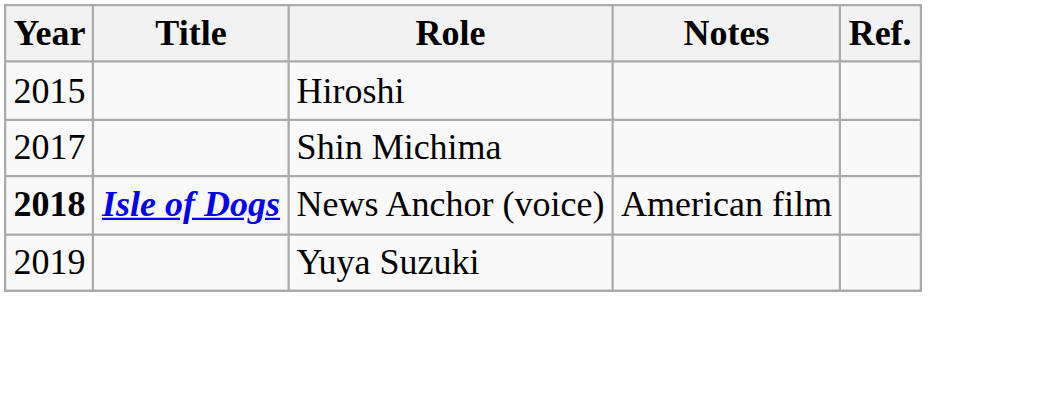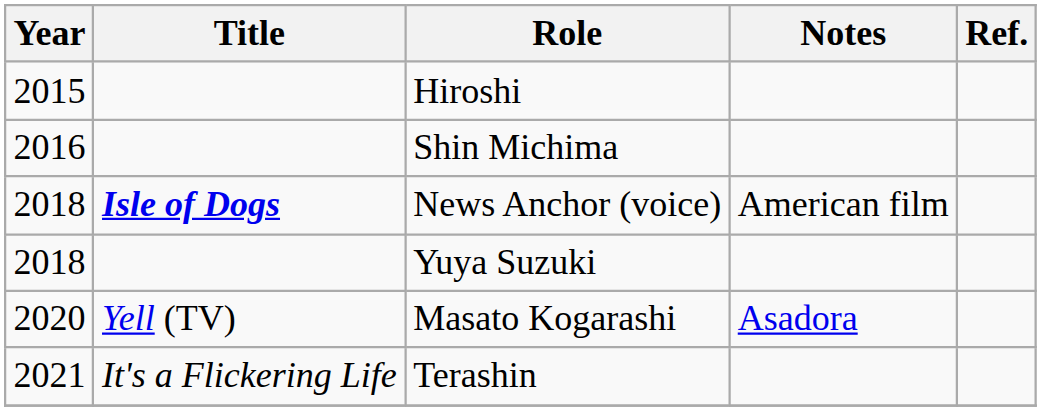Shin Michima | Year: 2017 -> 2016
News Anchor (voice) | Year: bold -> normal
Yuya Suzuki | Year: 2019 -> 2018
+ row: 2020 | Yell (TV) | Masato Kogarashi | Asadora
+ row: 2021 | It's a Flickering Life | Terashin
